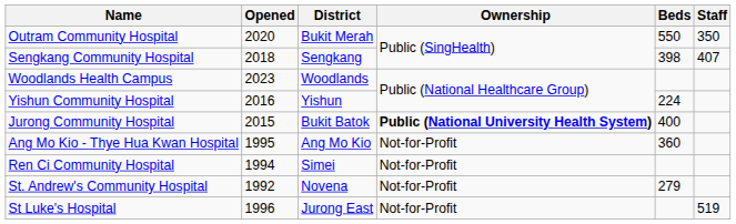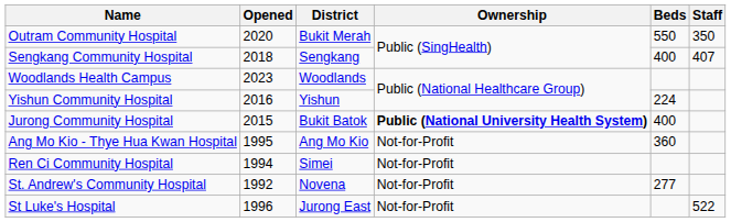Sengkang Community Hospital | Beds: 398 -> 400
St. Andrew's Community Hospital | Beds: 279 -> 277
St Luke's Hospital | Staff: 519 -> 522
